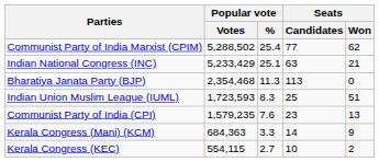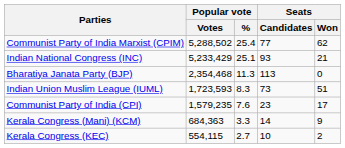Indian National Congress (INC) | Seats / Candidates: 63 -> 93
Indian Union Muslim League (IUML) | Seats / Candidates: 25 -> 73
Communist Party of India (CPI) | Seats / Won: 13 -> 17
